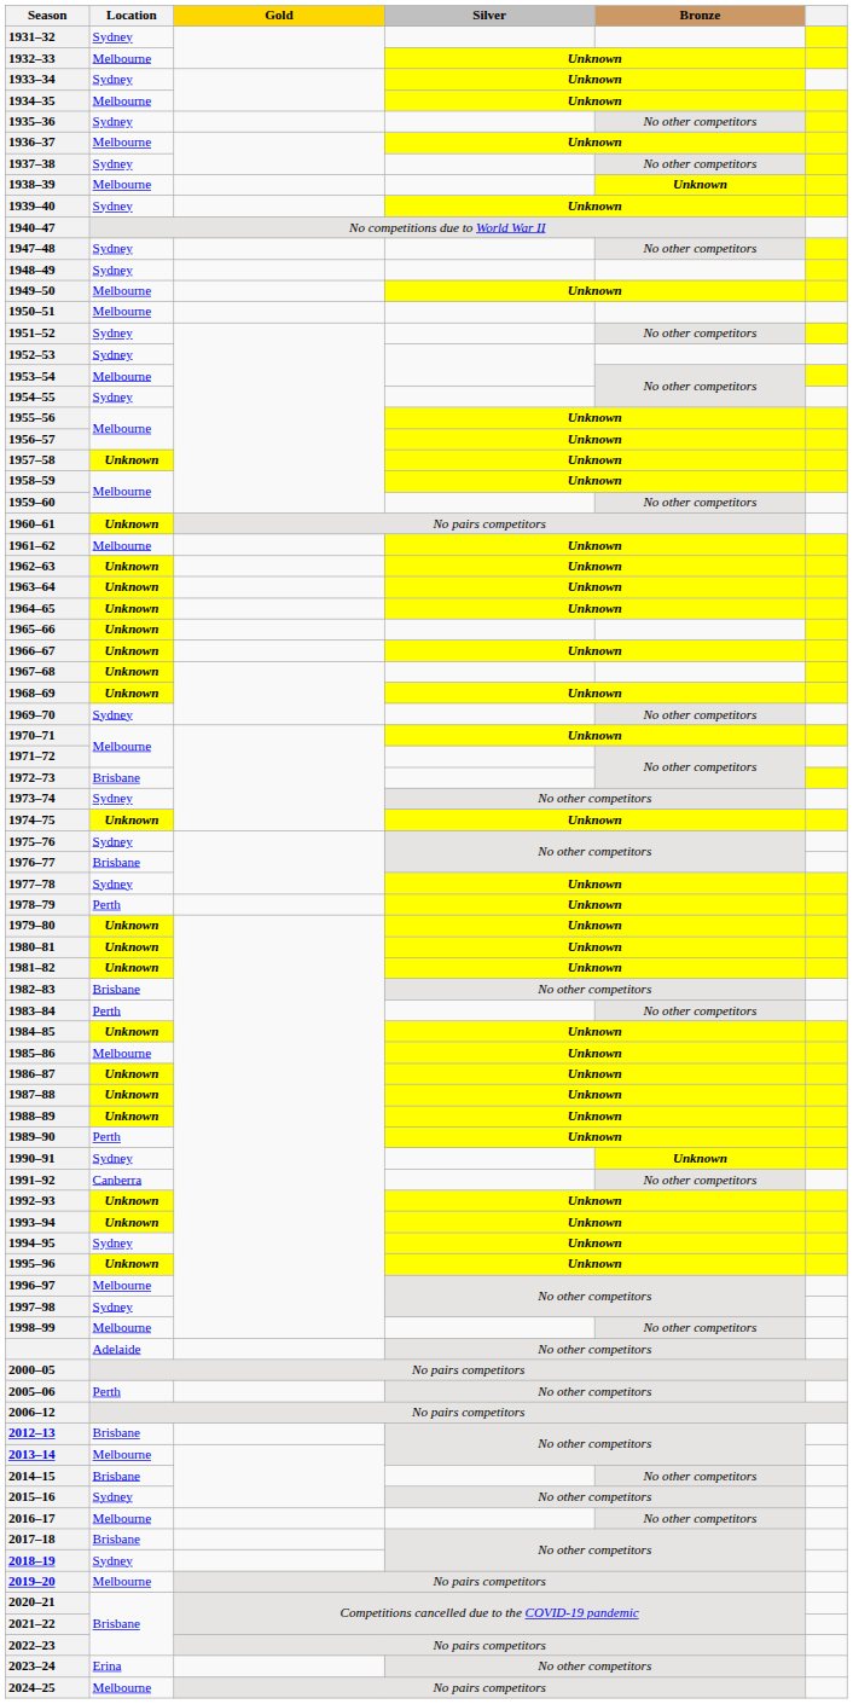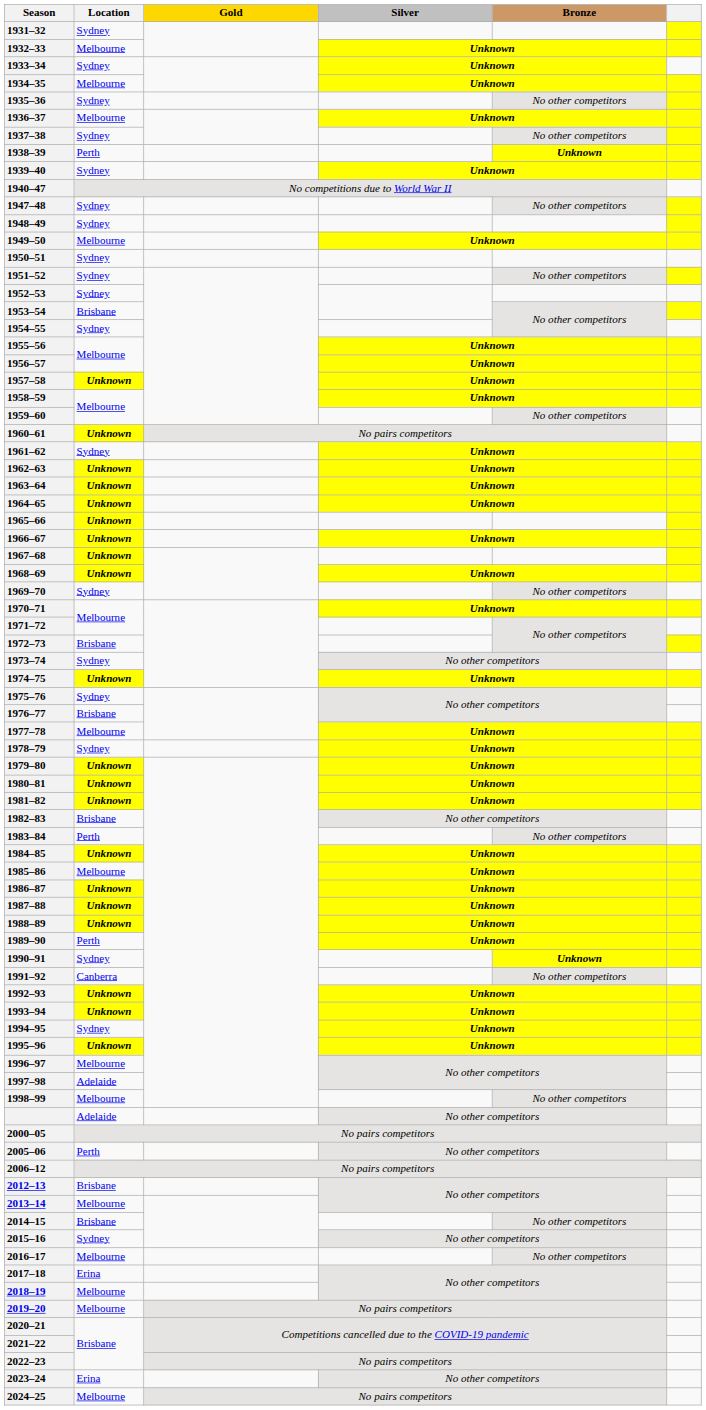1938–39 | Location: Melbourne -> Perth
1950–51 | Location: Melbourne -> Sydney
1953–54 | Location: Melbourne -> Brisbane
1961–62 | Location: Melbourne -> Sydney
1977–78 | Location: Sydney -> Melbourne
1978–79 | Location: Perth -> Sydney
1997–98 | Location: Sydney -> Adelaide
2017–18 | Location: Brisbane -> Erina
2018–19 | Location: Sydney -> Melbourne
